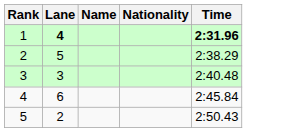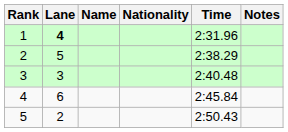+ column: Notes
1 | Time: bold -> normal
